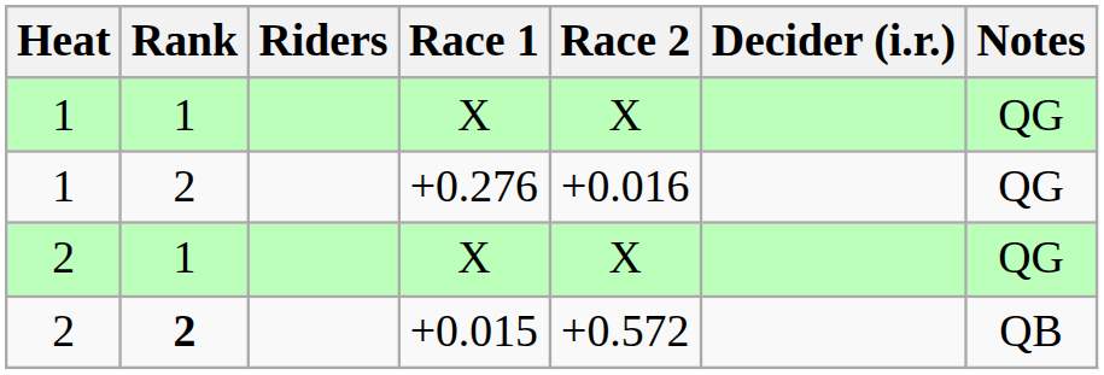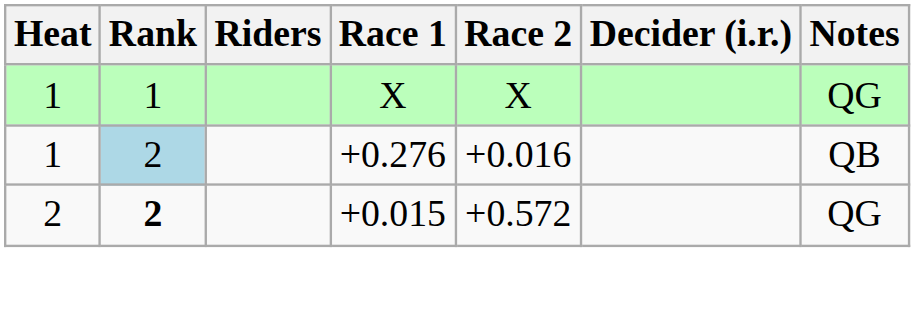+0.276 | Rank: no background -> lightblue background
+0.276 | Notes: QG -> QB
- row: 2 | 1 | X | X | QG
+0.015 | Notes: QB -> QG
